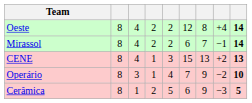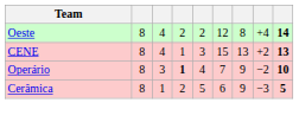- row: Mirassol | 8 | 4 | 2 | 2 | 6 | 7 | −1 | 14
Operário | column 4: normal -> bold
